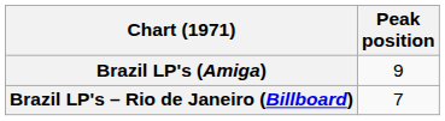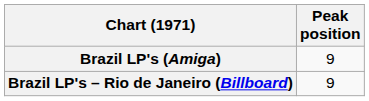Brazil LP's – Rio de Janeiro (Billboard) | Peak position: 7 -> 9
